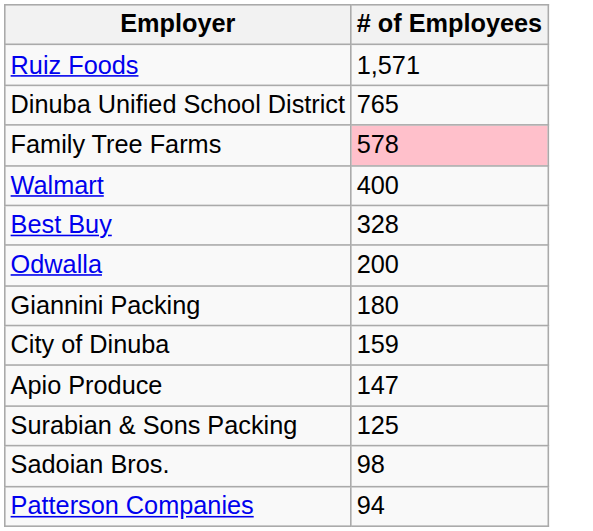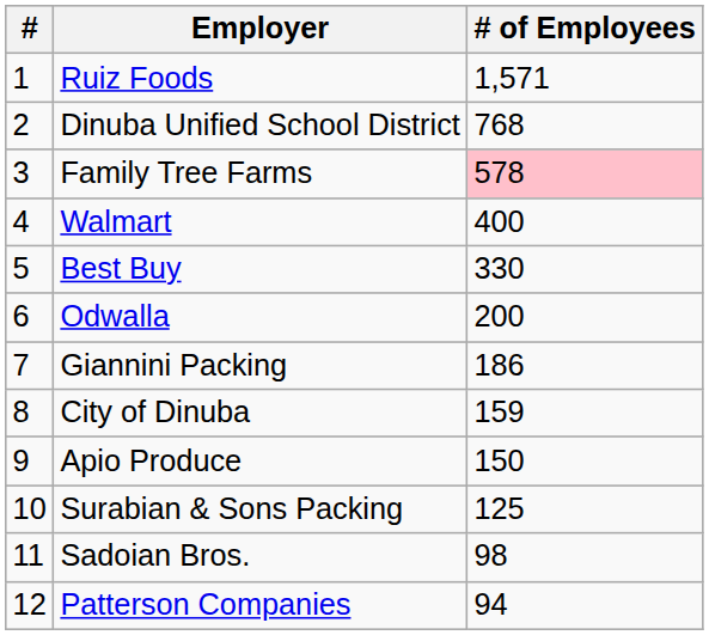+ column: # | 1 | 2 | 3 | 4 | 5 | 6 | 7 | 8 | 9 | 10 | 11 | 12
Dinuba Unified School District | # of Employees: 765 -> 768
Best Buy | # of Employees: 328 -> 330
Giannini Packing | # of Employees: 180 -> 186
Apio Produce | # of Employees: 147 -> 150
